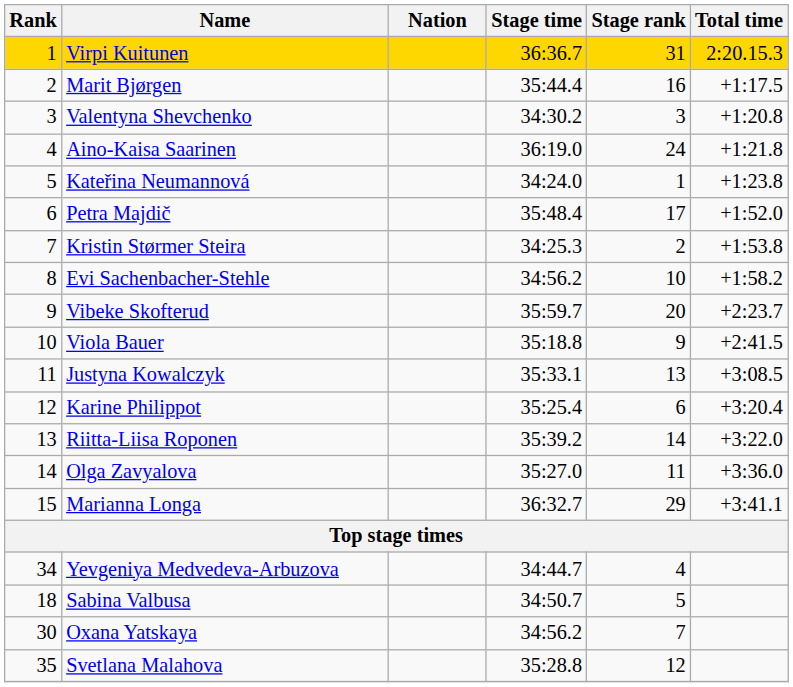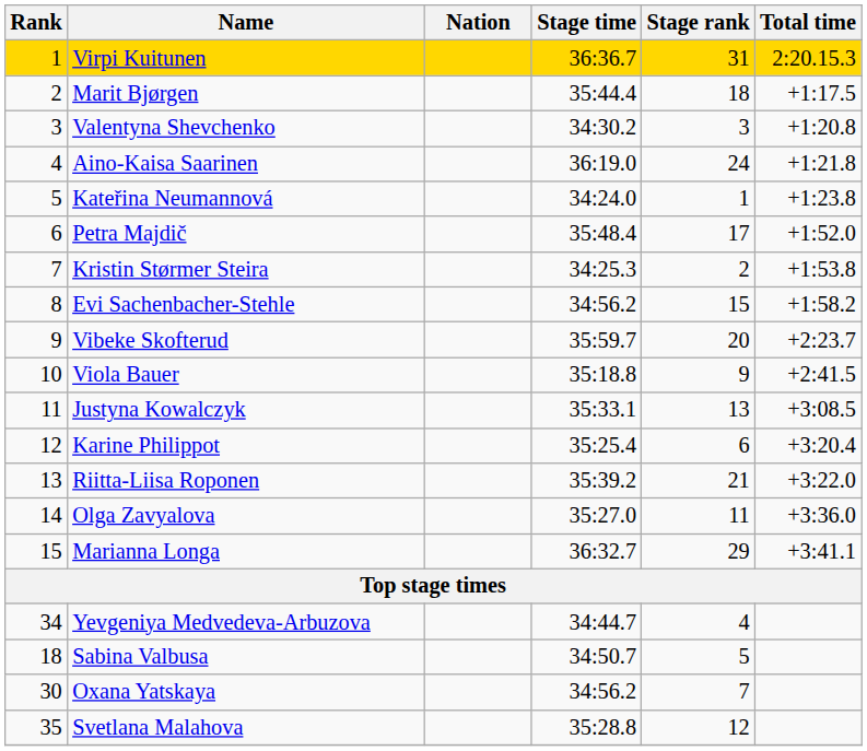Marit Bjørgen | Stage rank: 16 -> 18
Evi Sachenbacher-Stehle | Stage rank: 10 -> 15
Riitta-Liisa Roponen | Stage rank: 14 -> 21
